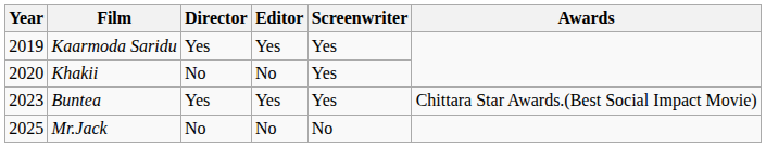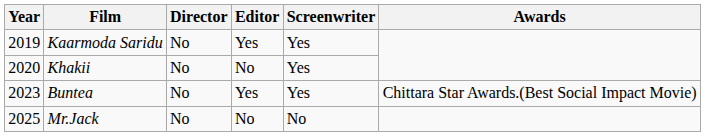Kaarmoda Saridu | Director: Yes -> No
Buntea | Director: Yes -> No
